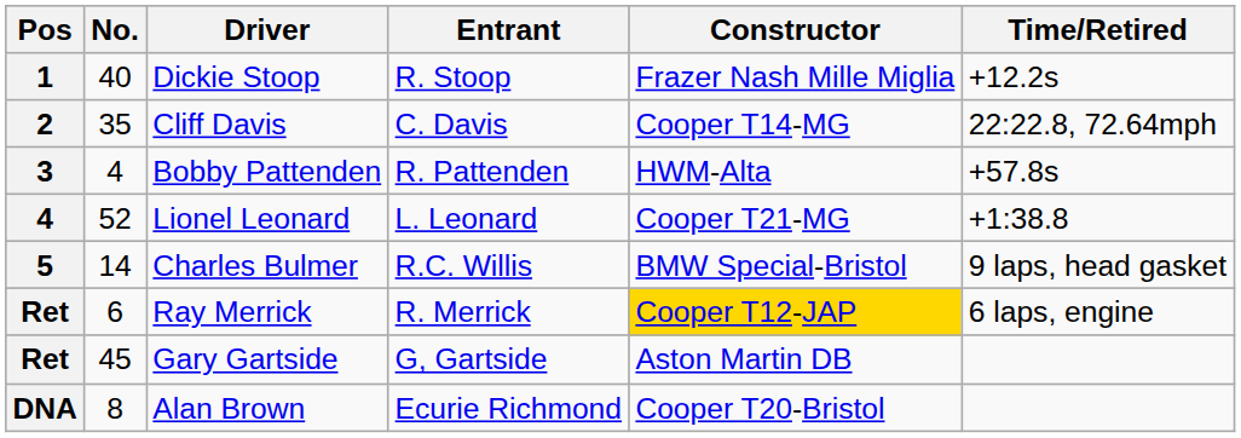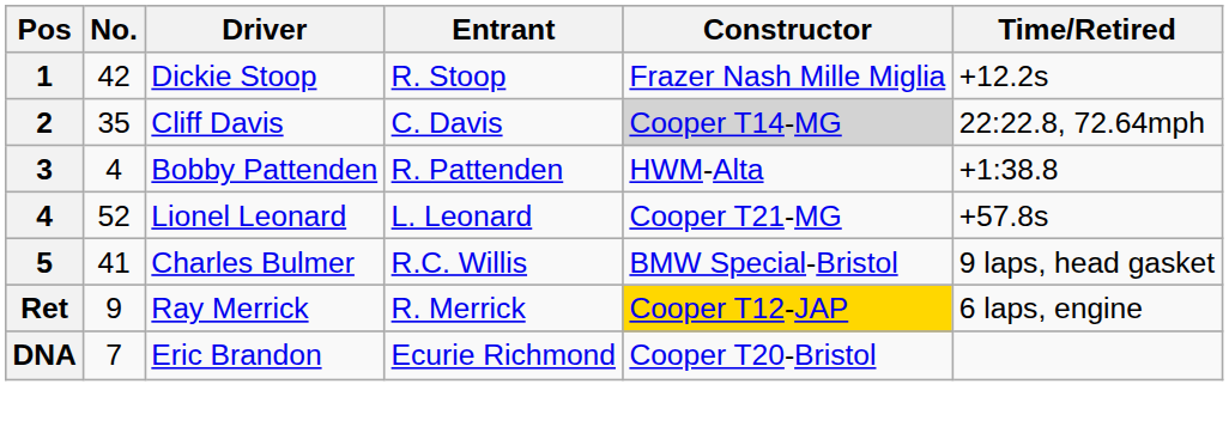Dickie Stoop | No.: 40 -> 42
Cliff Davis | Constructor: no background -> lightgrey background
Bobby Pattenden | Time/Retired: +57.8s -> +1:38.8
Lionel Leonard | Time/Retired: +1:38.8 -> +57.8s
Charles Bulmer | No.: 14 -> 41
Ray Merrick | No.: 6 -> 9
- row: Ret | 45 | Gary Gartside | G, Gartside | Aston Martin DB
+ row: DNA | 7 | Eric Brandon | Ecurie Richmond | Cooper T20-Bristol
- row: DNA | 8 | Alan Brown | Ecurie Richmond | Cooper T20-Bristol
